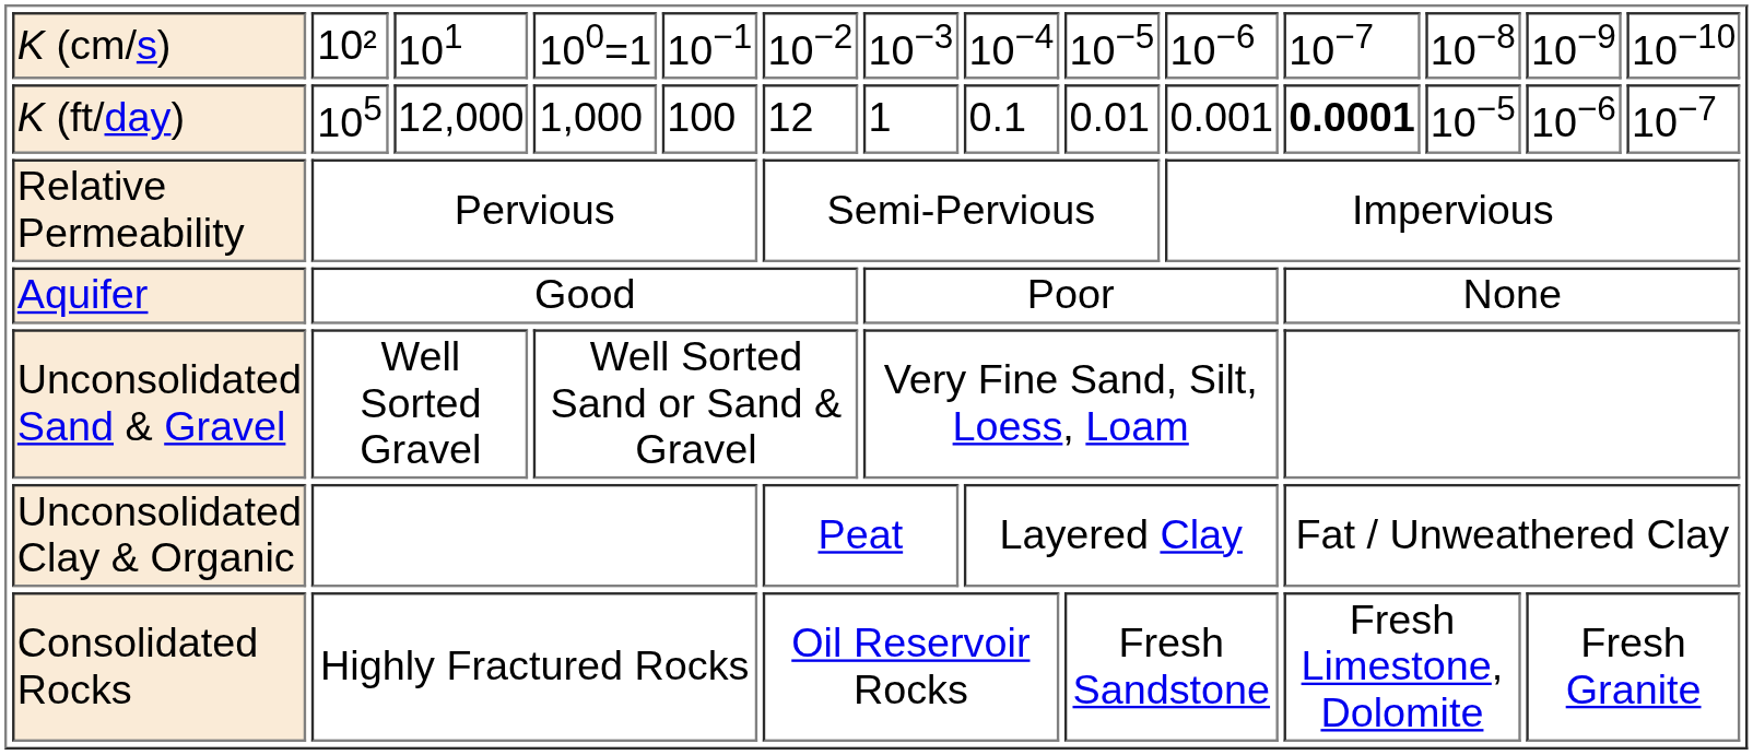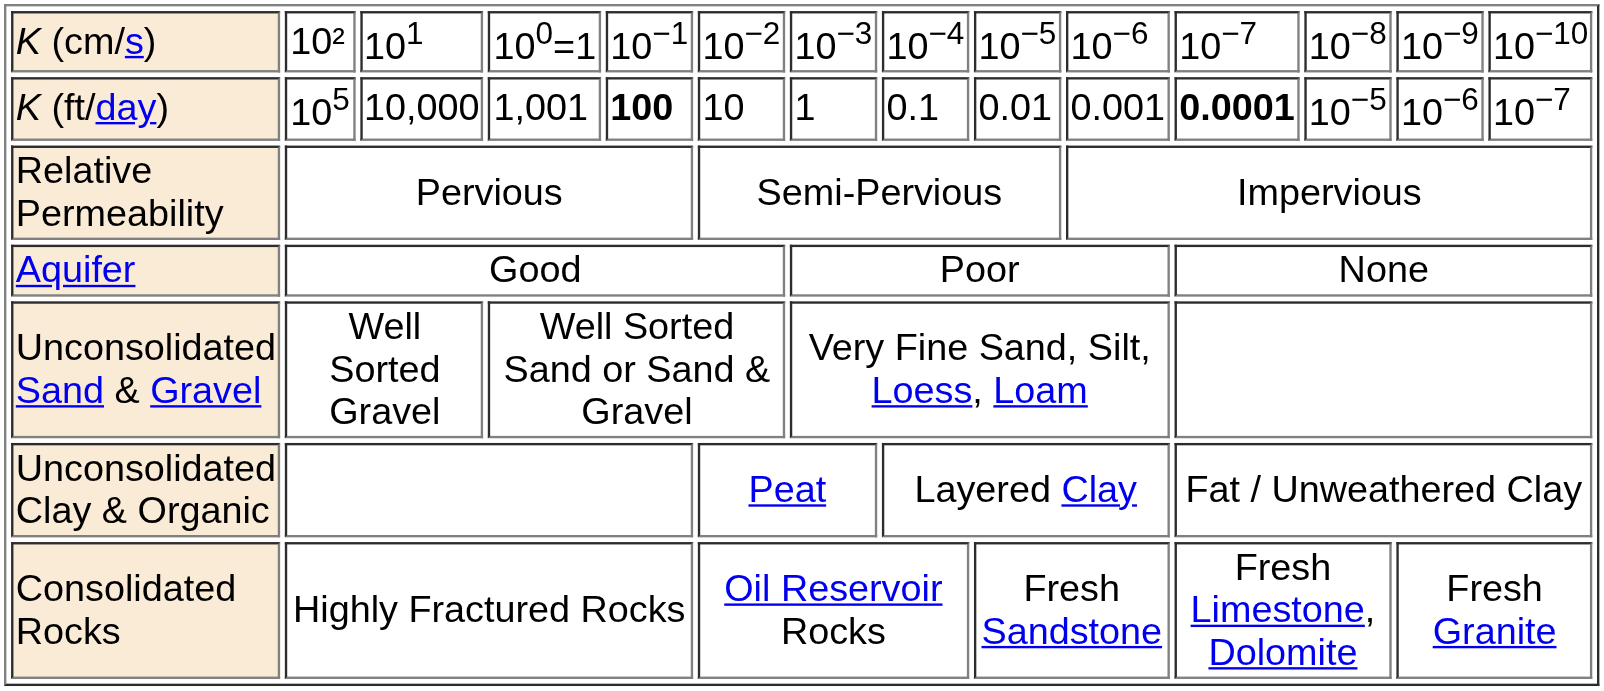K (ft/day) | column 3: 12,000 -> 10,000
K (ft/day) | column 4: 1,000 -> 1,001
K (ft/day) | column 5: normal -> bold
K (ft/day) | column 6: 12 -> 10
